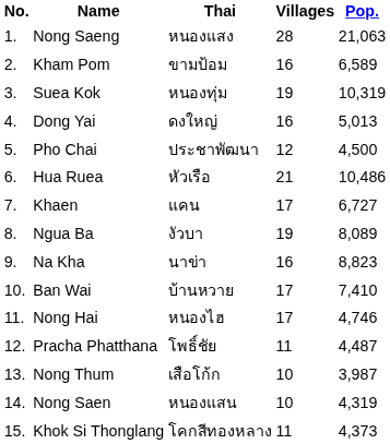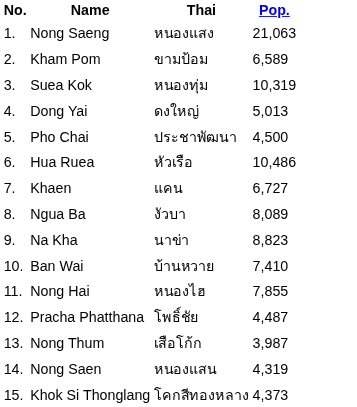- column: Villages | 28 | 16 | 19 | 16 | 12 | 21 | 17 | 19 | 16 | 17 | 17 | 11 | 10 | 10 | 11
Nong Hai | Pop.: 4,746 -> 7,855
